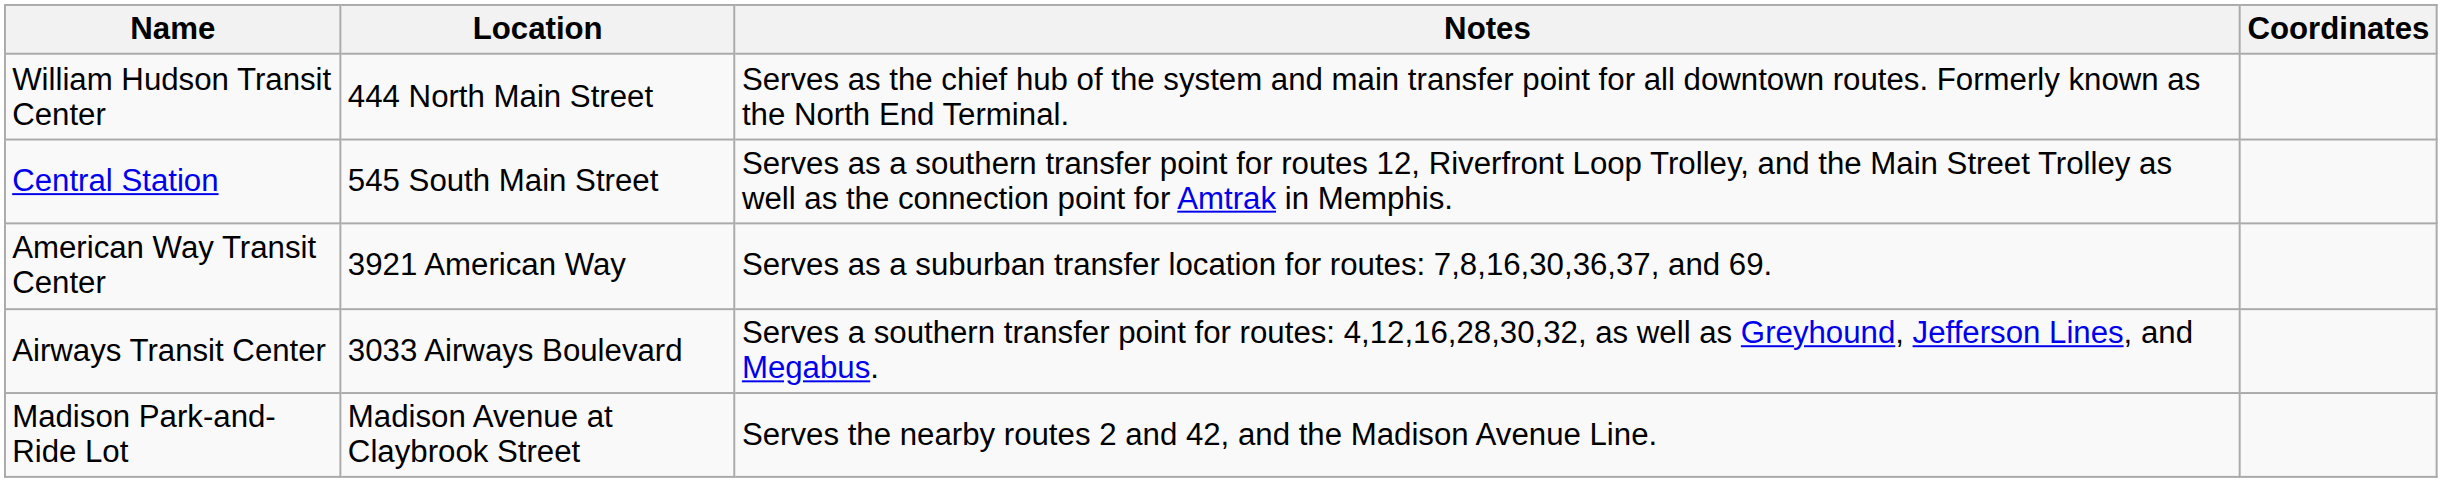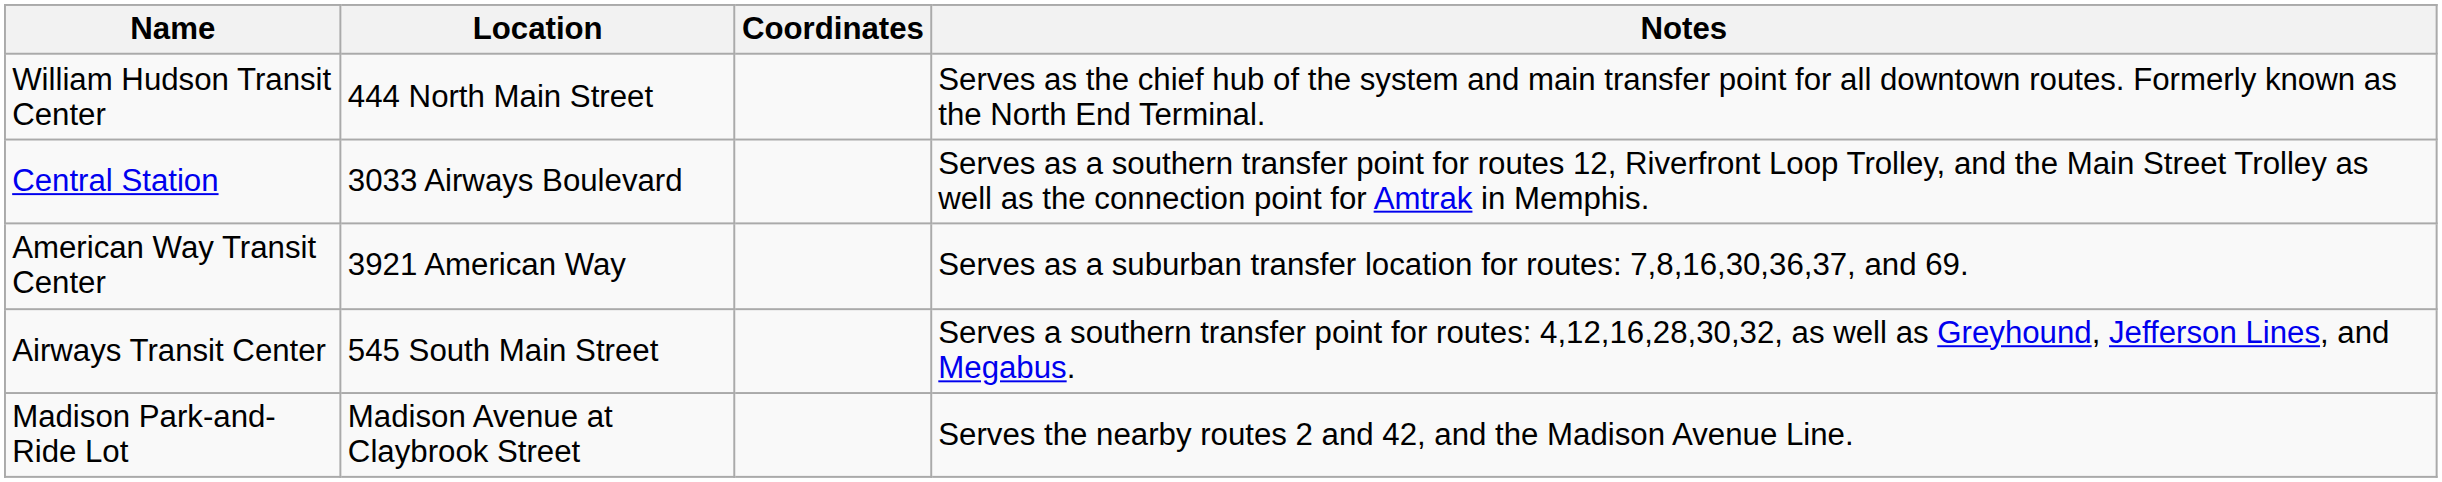columns swapped: Coordinates <-> Notes
Central Station | Location: 545 South Main Street -> 3033 Airways Boulevard
Airways Transit Center | Location: 3033 Airways Boulevard -> 545 South Main Street
